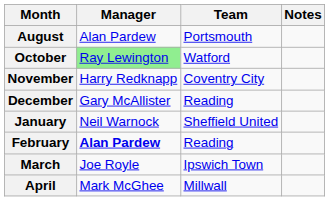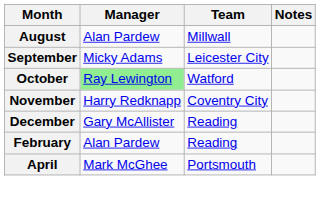August | Team: Portsmouth -> Millwall
+ row: September | Micky Adams | Leicester City
- row: January | Neil Warnock | Sheffield United
February | Manager: bold -> normal
- row: March | Joe Royle | Ipswich Town
April | Team: Millwall -> Portsmouth
